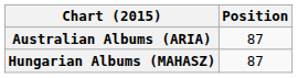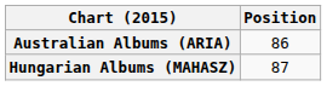Australian Albums (ARIA) | Position: 87 -> 86
